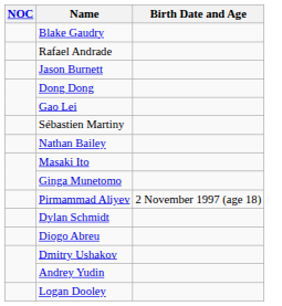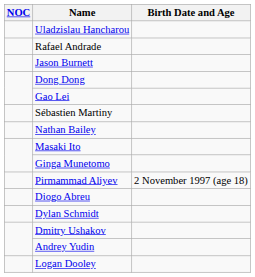- row: Blake Gaudry
+ row: Uladzislau Hancharou
rows swapped: Dylan Schmidt <-> Diogo Abreu
